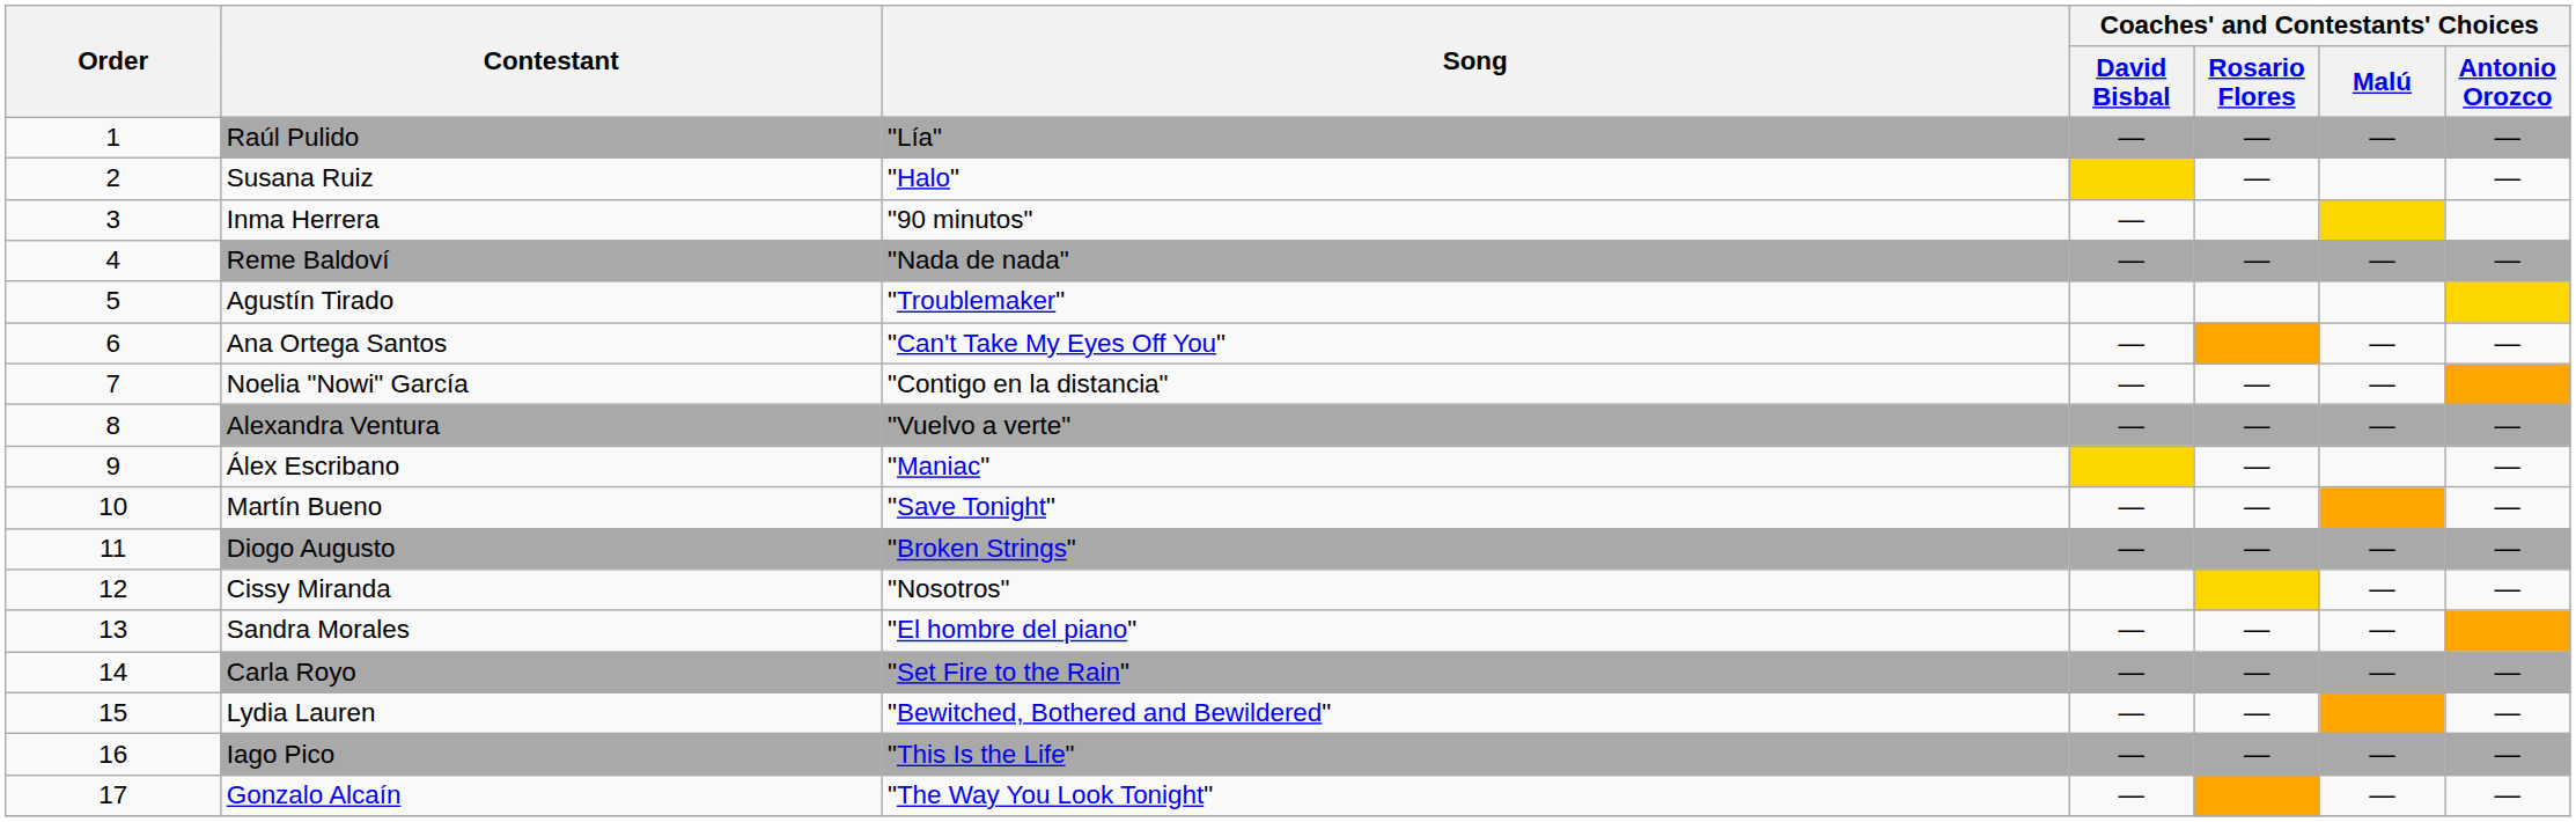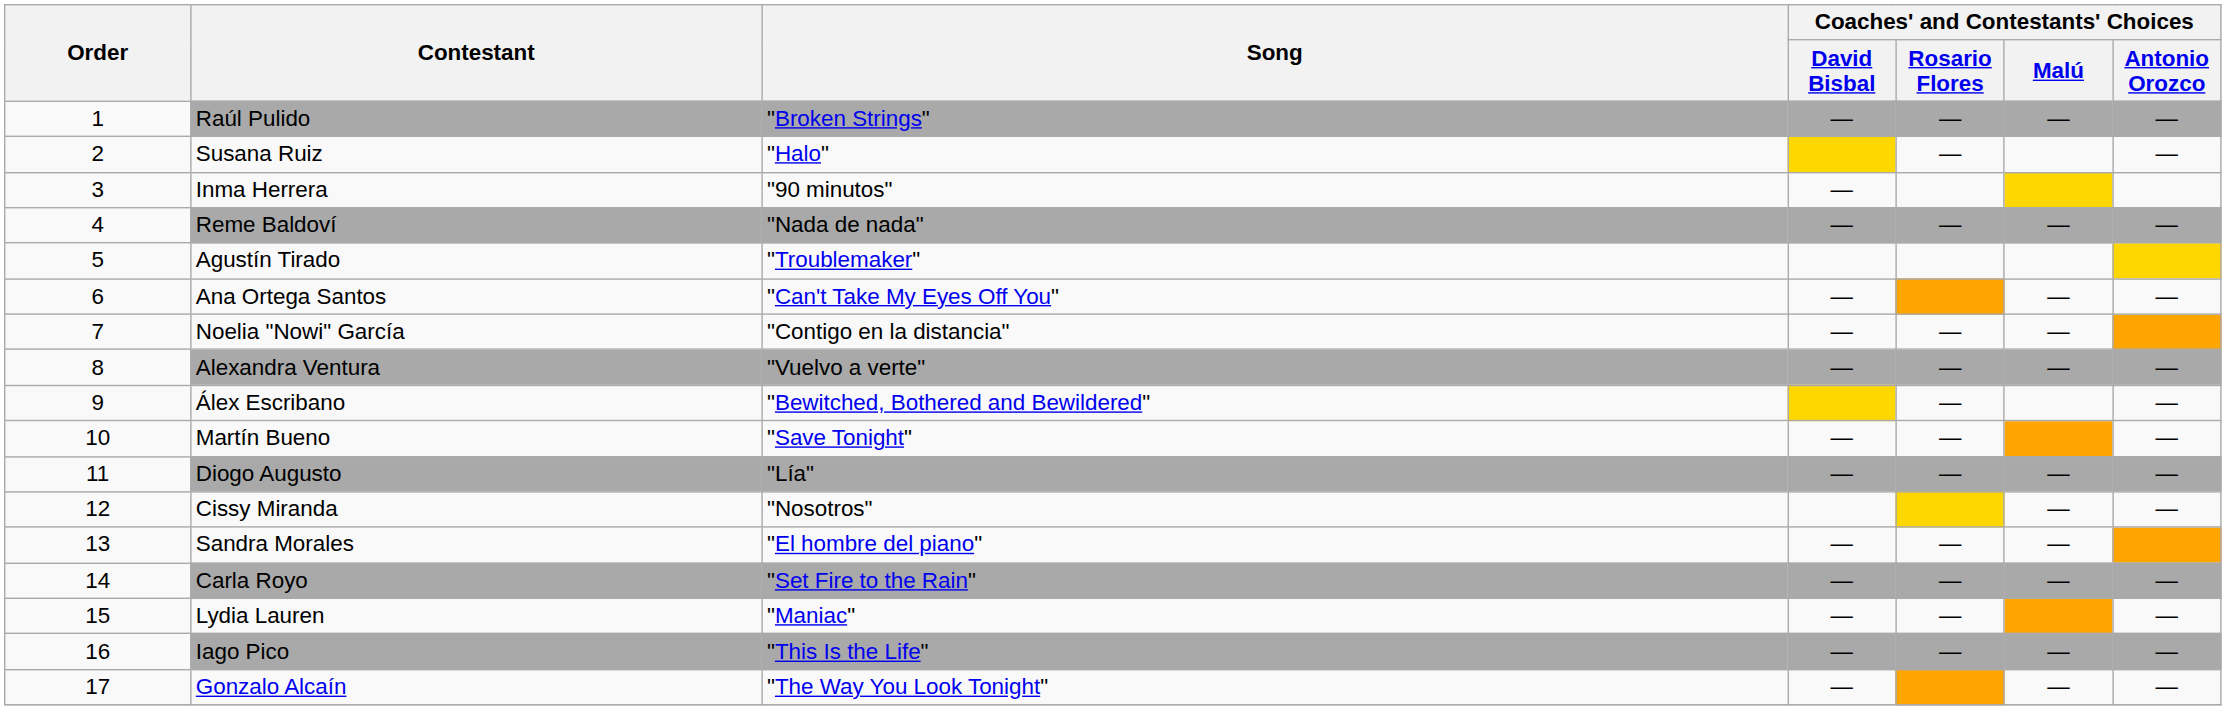Raúl Pulido | Song: "Lía" -> "Broken Strings"
Álex Escribano | Song: "Maniac" -> "Bewitched, Bothered and Bewildered"
Diogo Augusto | Song: "Broken Strings" -> "Lía"
Lydia Lauren | Song: "Bewitched, Bothered and Bewildered" -> "Maniac"
